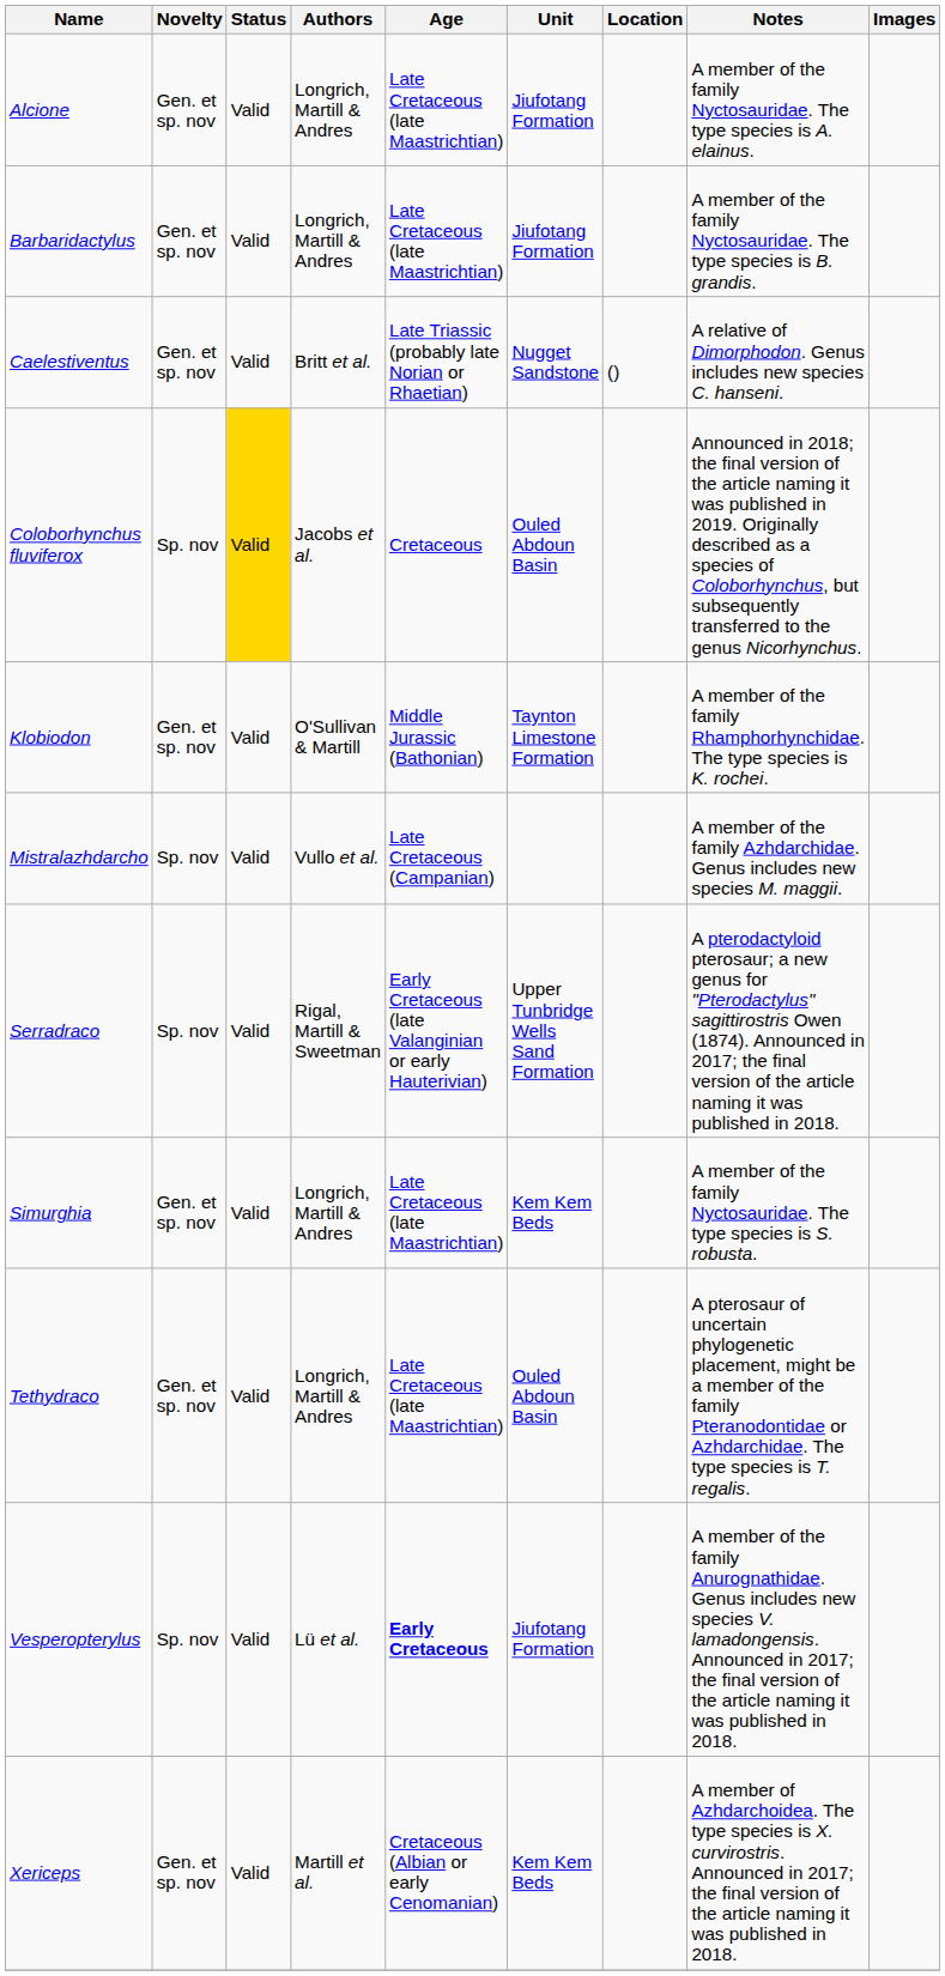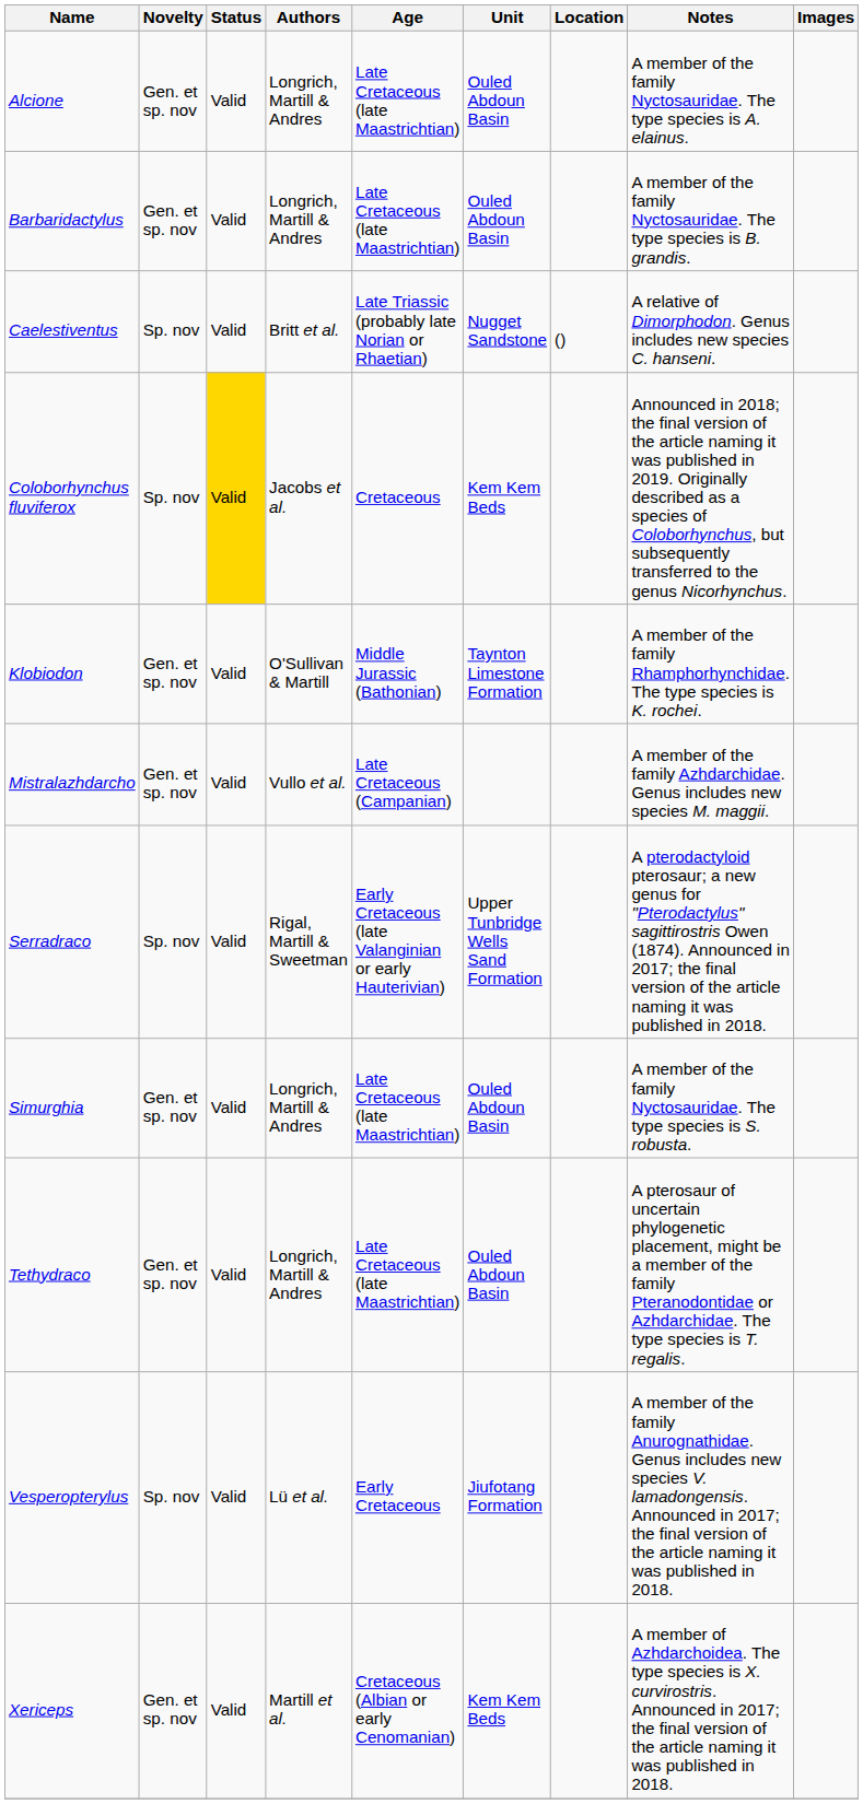Alcione | Unit: Jiufotang Formation -> Ouled Abdoun Basin
Barbaridactylus | Unit: Jiufotang Formation -> Ouled Abdoun Basin
Caelestiventus | Novelty: Gen. et sp. nov -> Sp. nov
Coloborhynchus fluviferox | Unit: Ouled Abdoun Basin -> Kem Kem Beds
Mistralazhdarcho | Novelty: Sp. nov -> Gen. et sp. nov
Simurghia | Unit: Kem Kem Beds -> Ouled Abdoun Basin
Vesperopterylus | Age: bold -> normal
